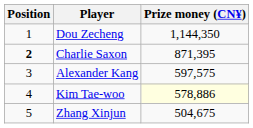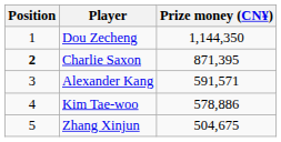Alexander Kang | Prize money (CN¥): 597,575 -> 591,571
Kim Tae-woo | Prize money (CN¥): lightyellow background -> no background
